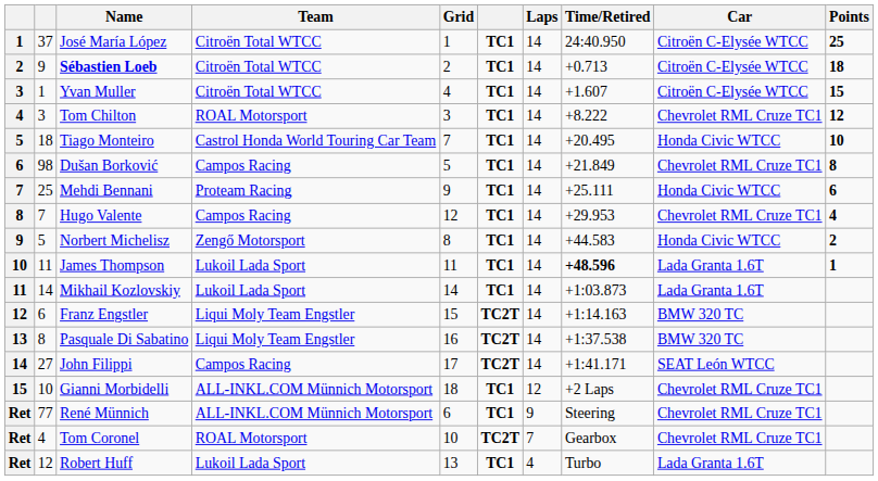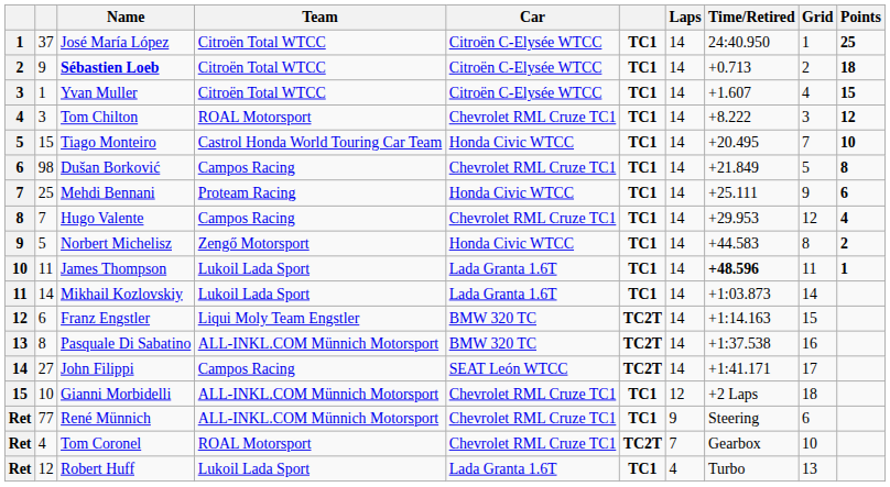columns swapped: Car <-> Grid
Tiago Monteiro | column 2: 18 -> 15
Pasquale Di Sabatino | Team: Liqui Moly Team Engstler -> ALL-INKL.COM Münnich Motorsport
